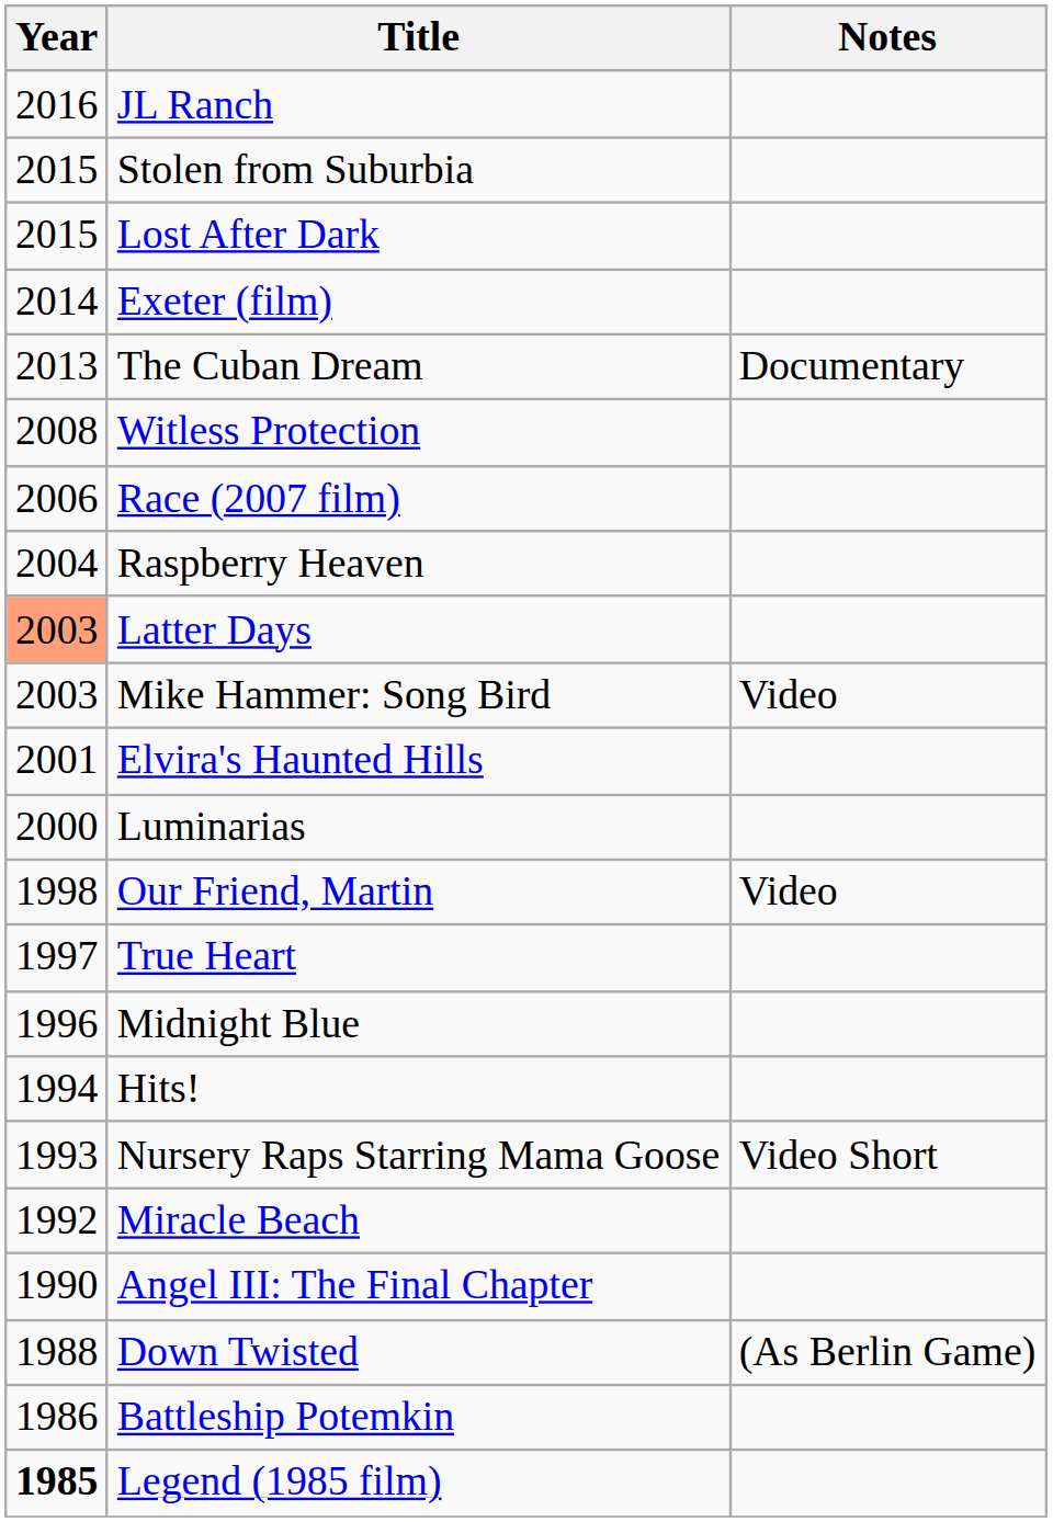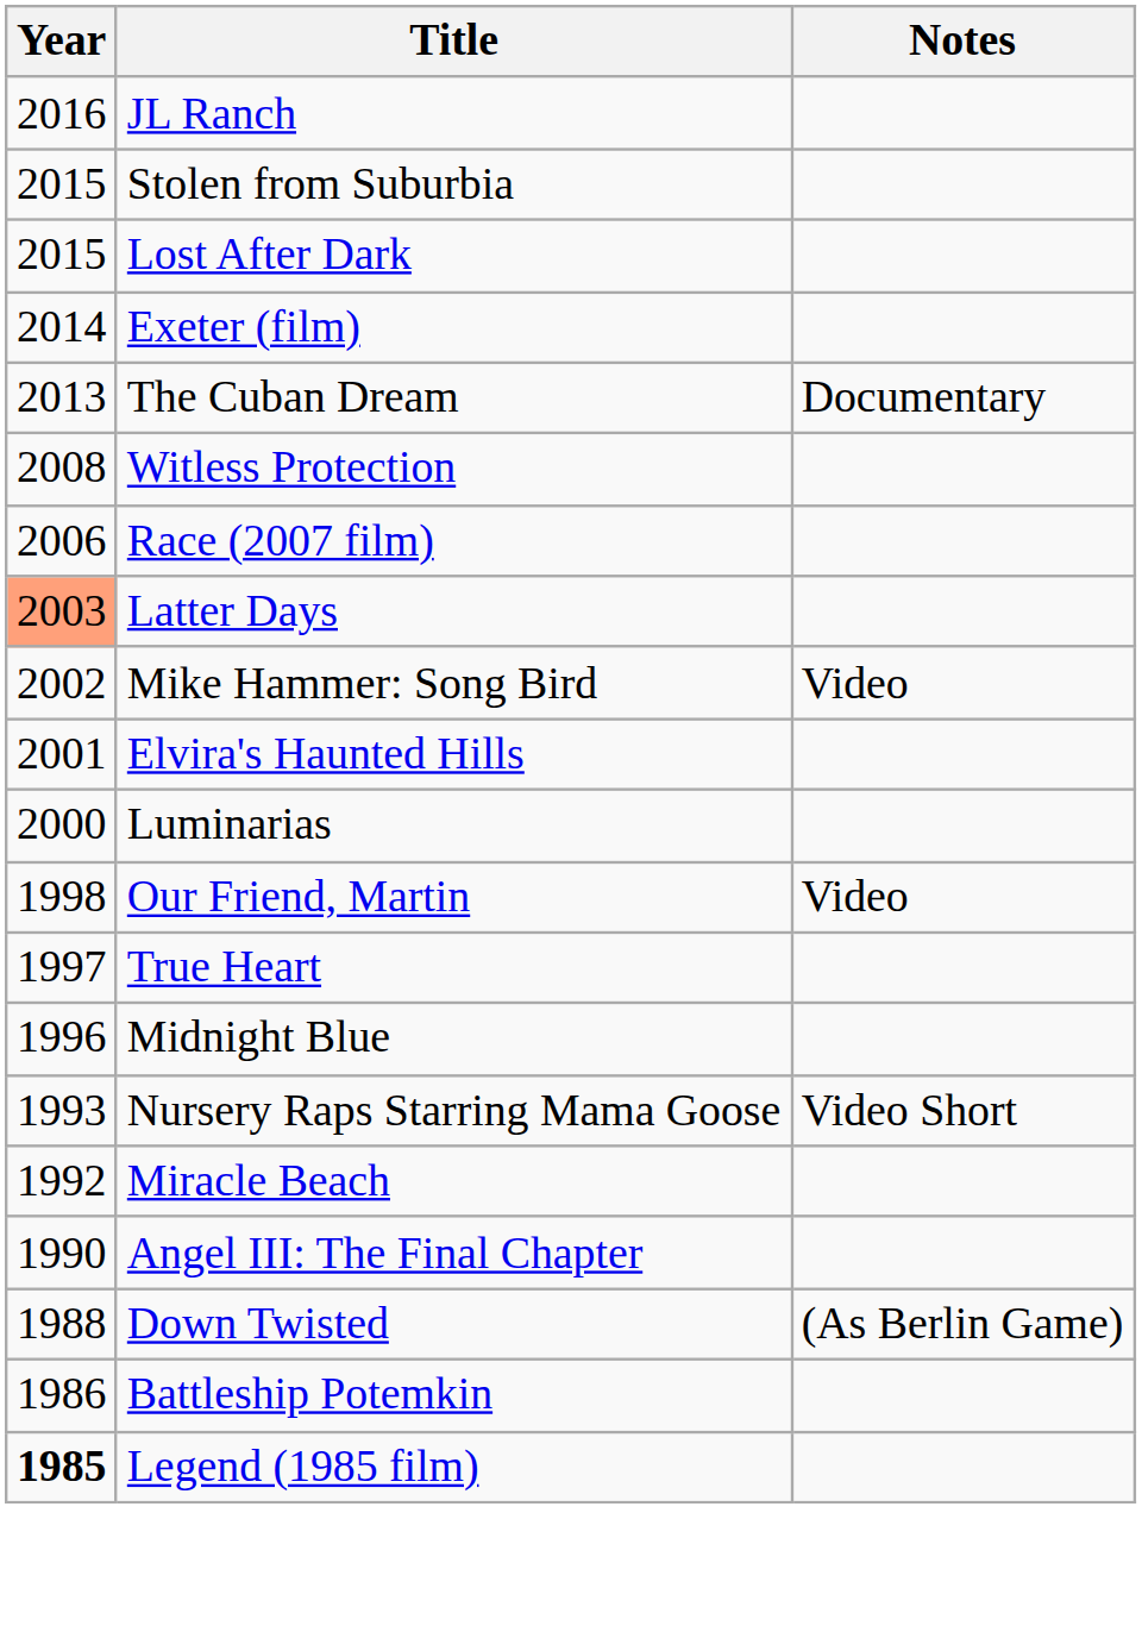- row: 2004 | Raspberry Heaven
Mike Hammer: Song Bird | Year: 2003 -> 2002
- row: 1994 | Hits!
